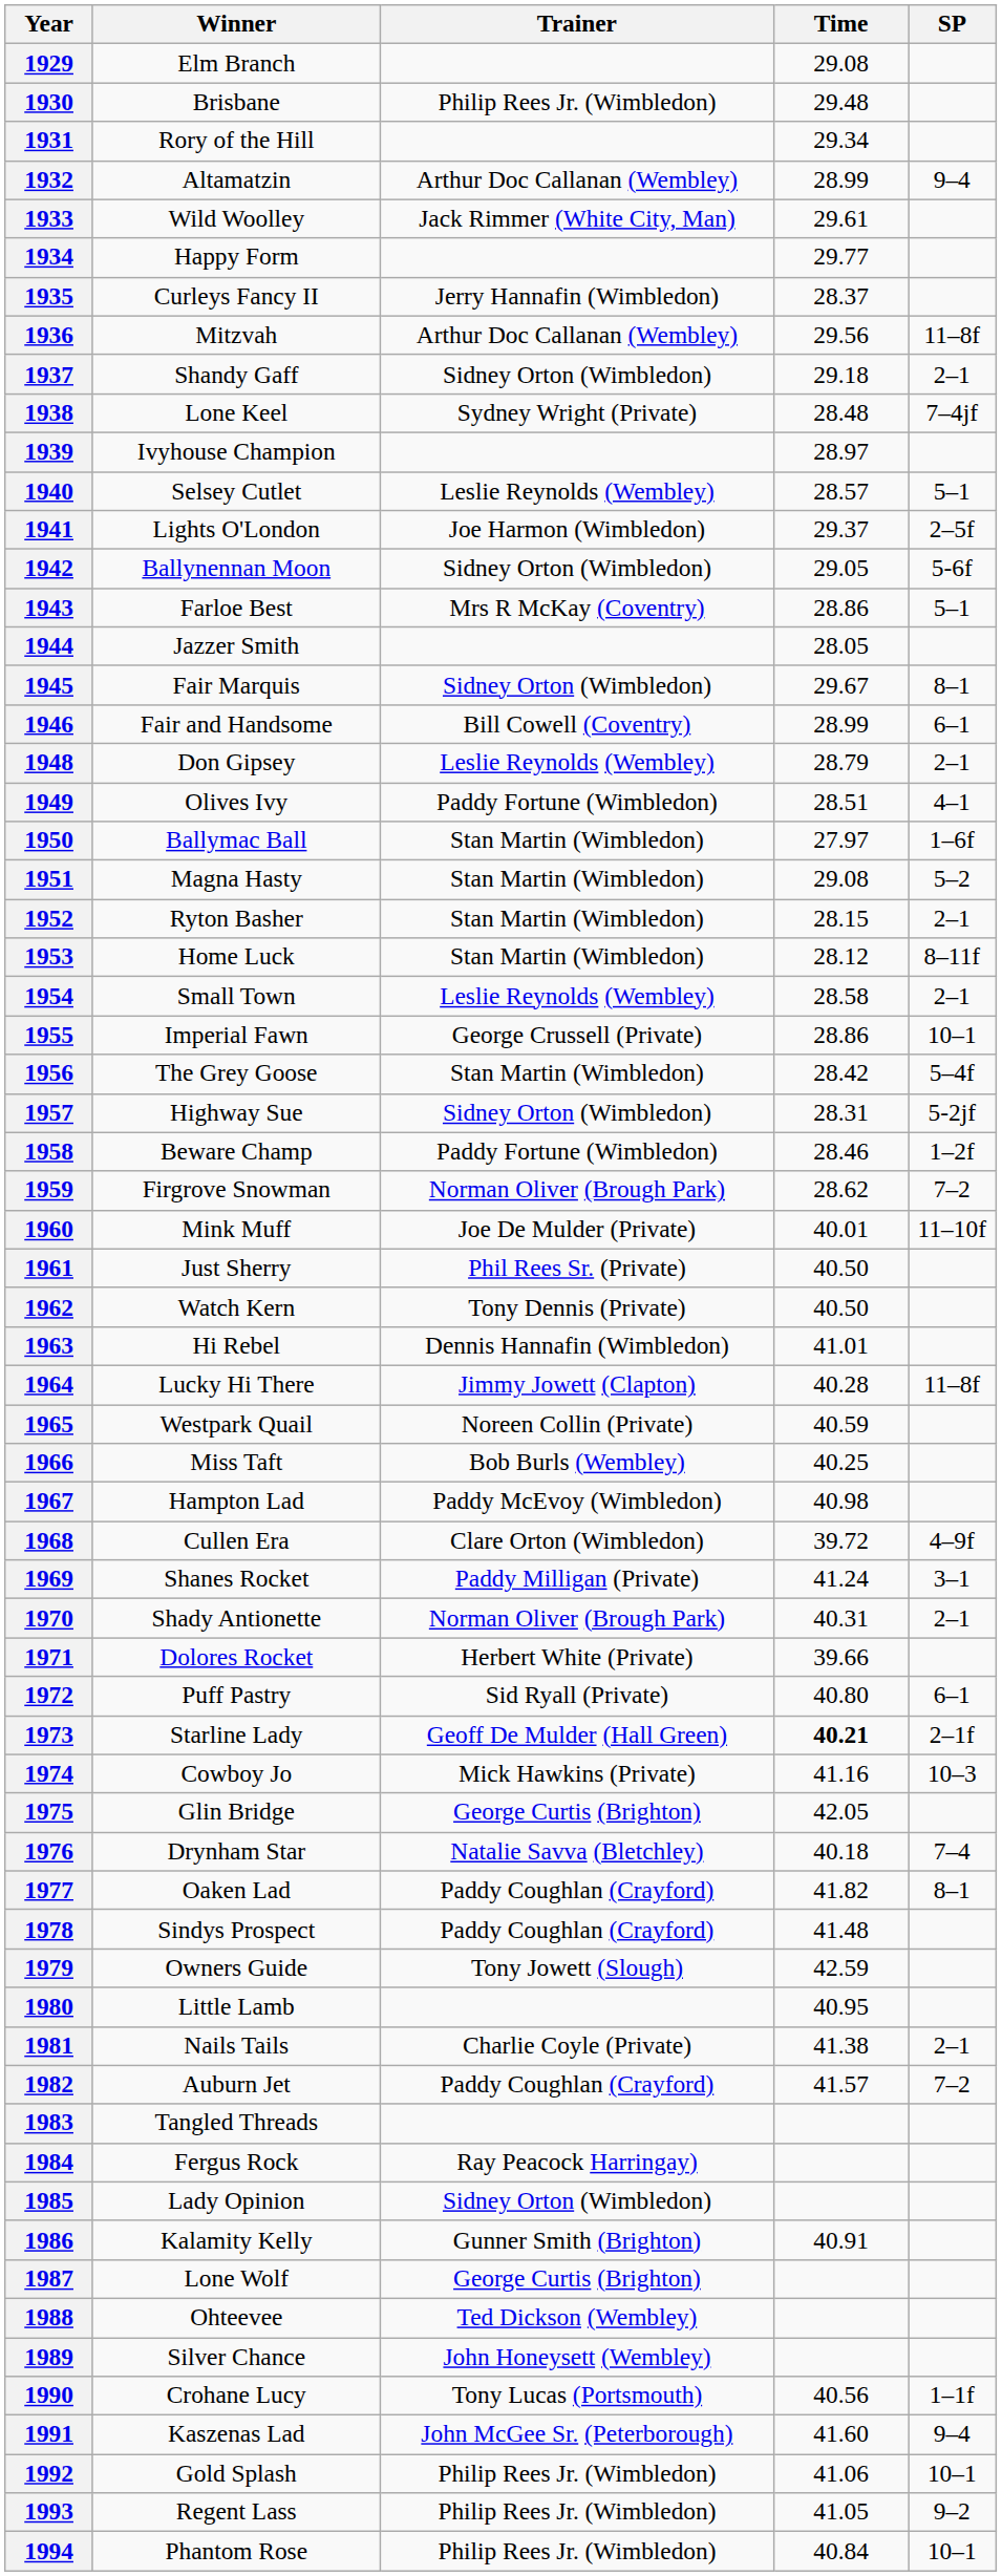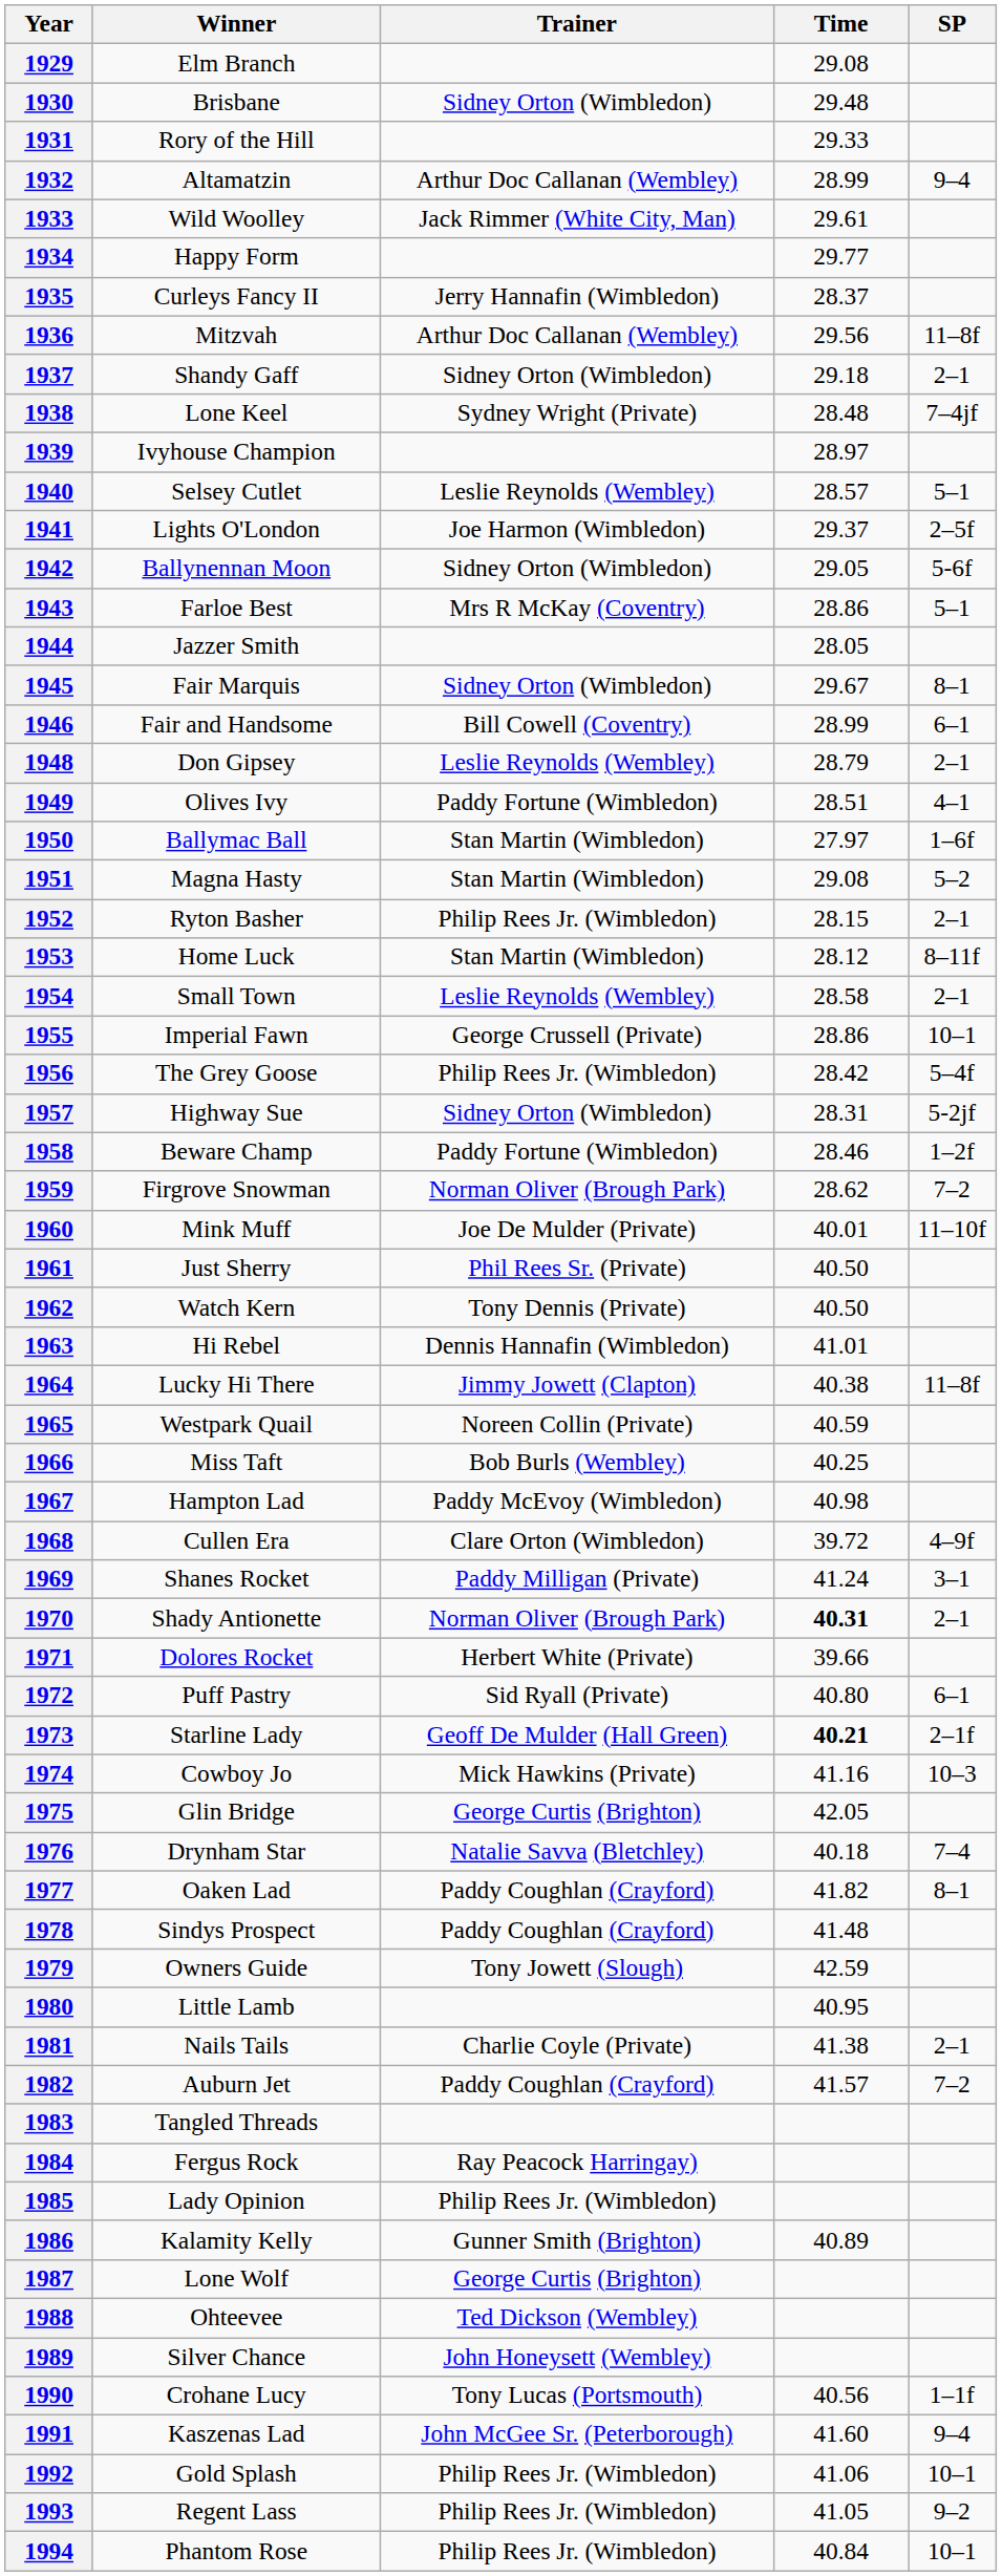1930 | Trainer: Philip Rees Jr. (Wimbledon) -> Sidney Orton (Wimbledon)
1931 | Time: 29.34 -> 29.33
1952 | Trainer: Stan Martin (Wimbledon) -> Philip Rees Jr. (Wimbledon)
1956 | Trainer: Stan Martin (Wimbledon) -> Philip Rees Jr. (Wimbledon)
1964 | Time: 40.28 -> 40.38
1970 | Time: normal -> bold
1985 | Trainer: Sidney Orton (Wimbledon) -> Philip Rees Jr. (Wimbledon)
1986 | Time: 40.91 -> 40.89
